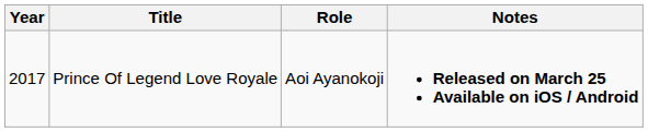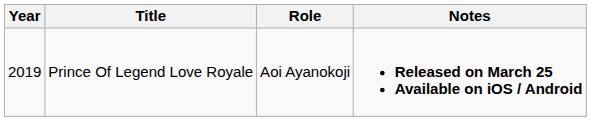Prince Of Legend Love Royale | Year: 2017 -> 2019
